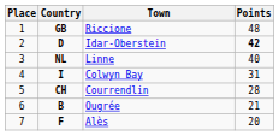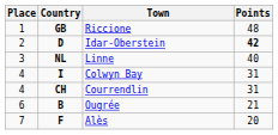Courrendlin | Place: 5 -> 4
Courrendlin | Points: 28 -> 31
